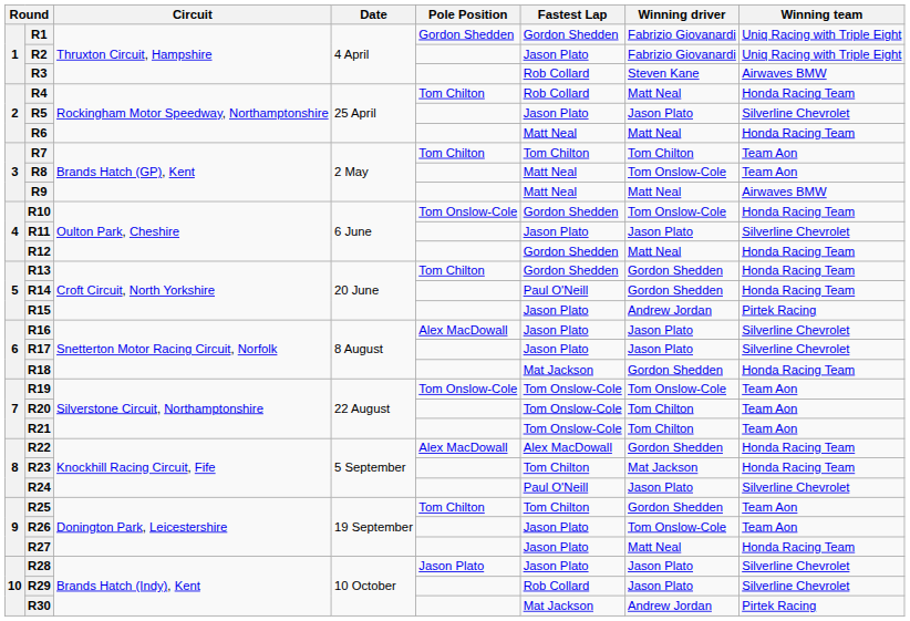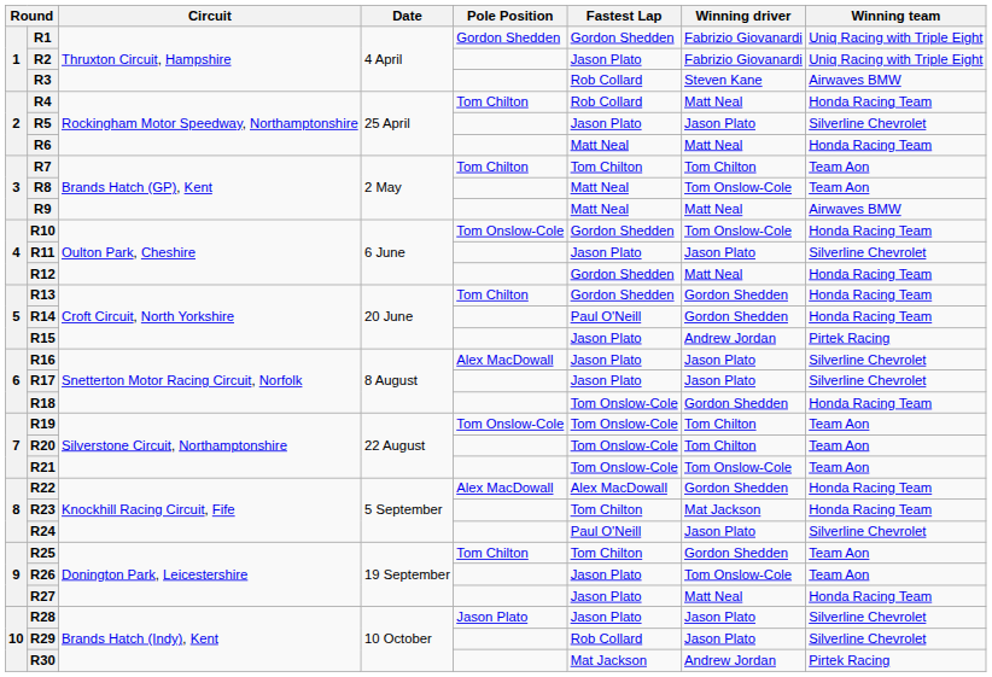R18 | Fastest Lap: Mat Jackson -> Tom Onslow-Cole
R19 | Winning driver: Tom Onslow-Cole -> Tom Chilton
R21 | Winning driver: Tom Chilton -> Tom Onslow-Cole
